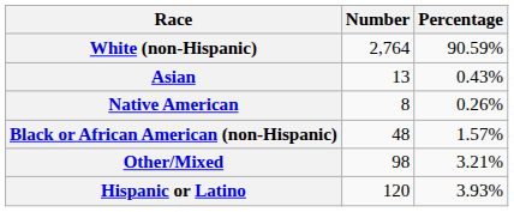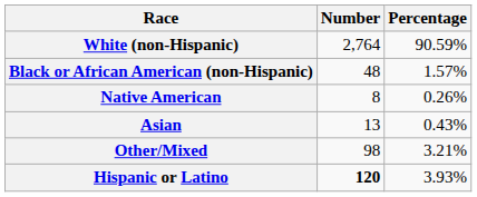rows swapped: Black or African American (non-Hispanic) <-> Asian
Hispanic or Latino | Number: normal -> bold
